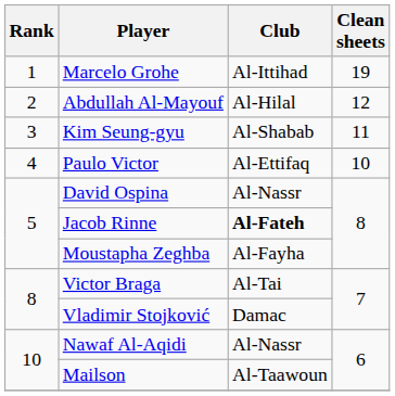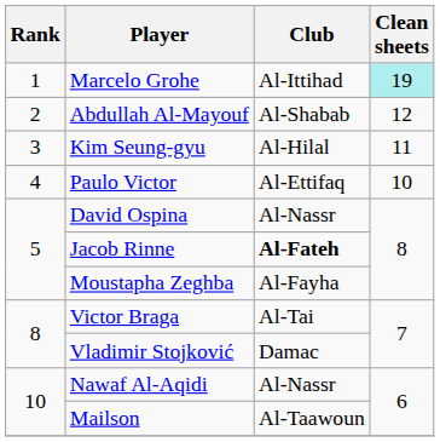Marcelo Grohe | Clean sheets: no background -> paleturquoise background
Abdullah Al-Mayouf | Club: Al-Hilal -> Al-Shabab
Kim Seung-gyu | Club: Al-Shabab -> Al-Hilal
